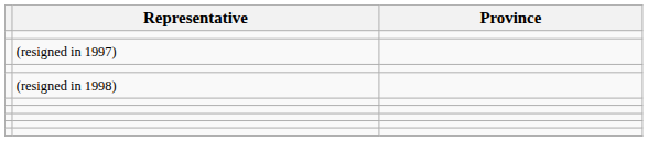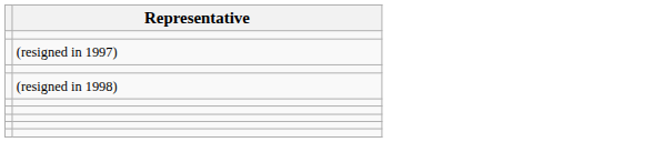- column: Province
